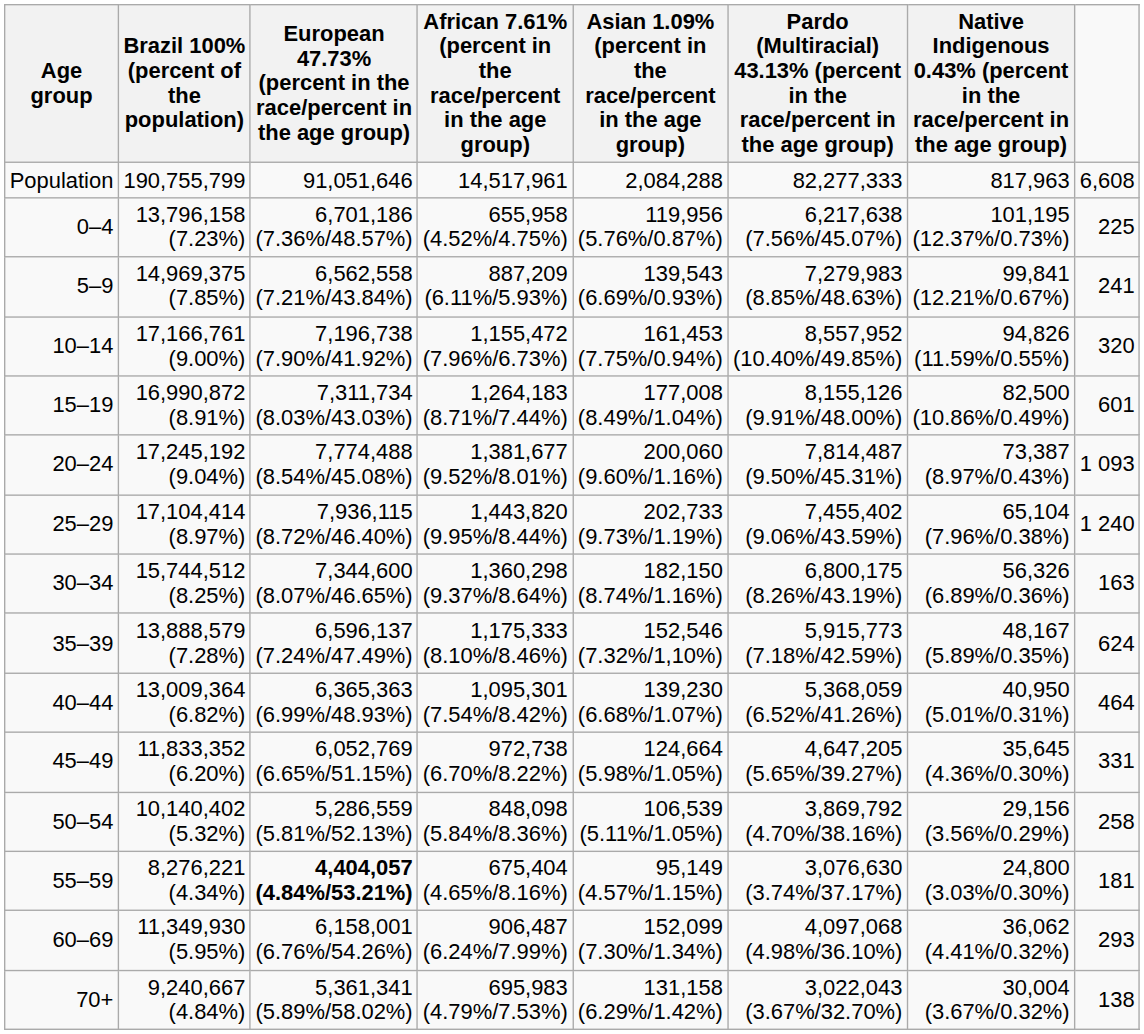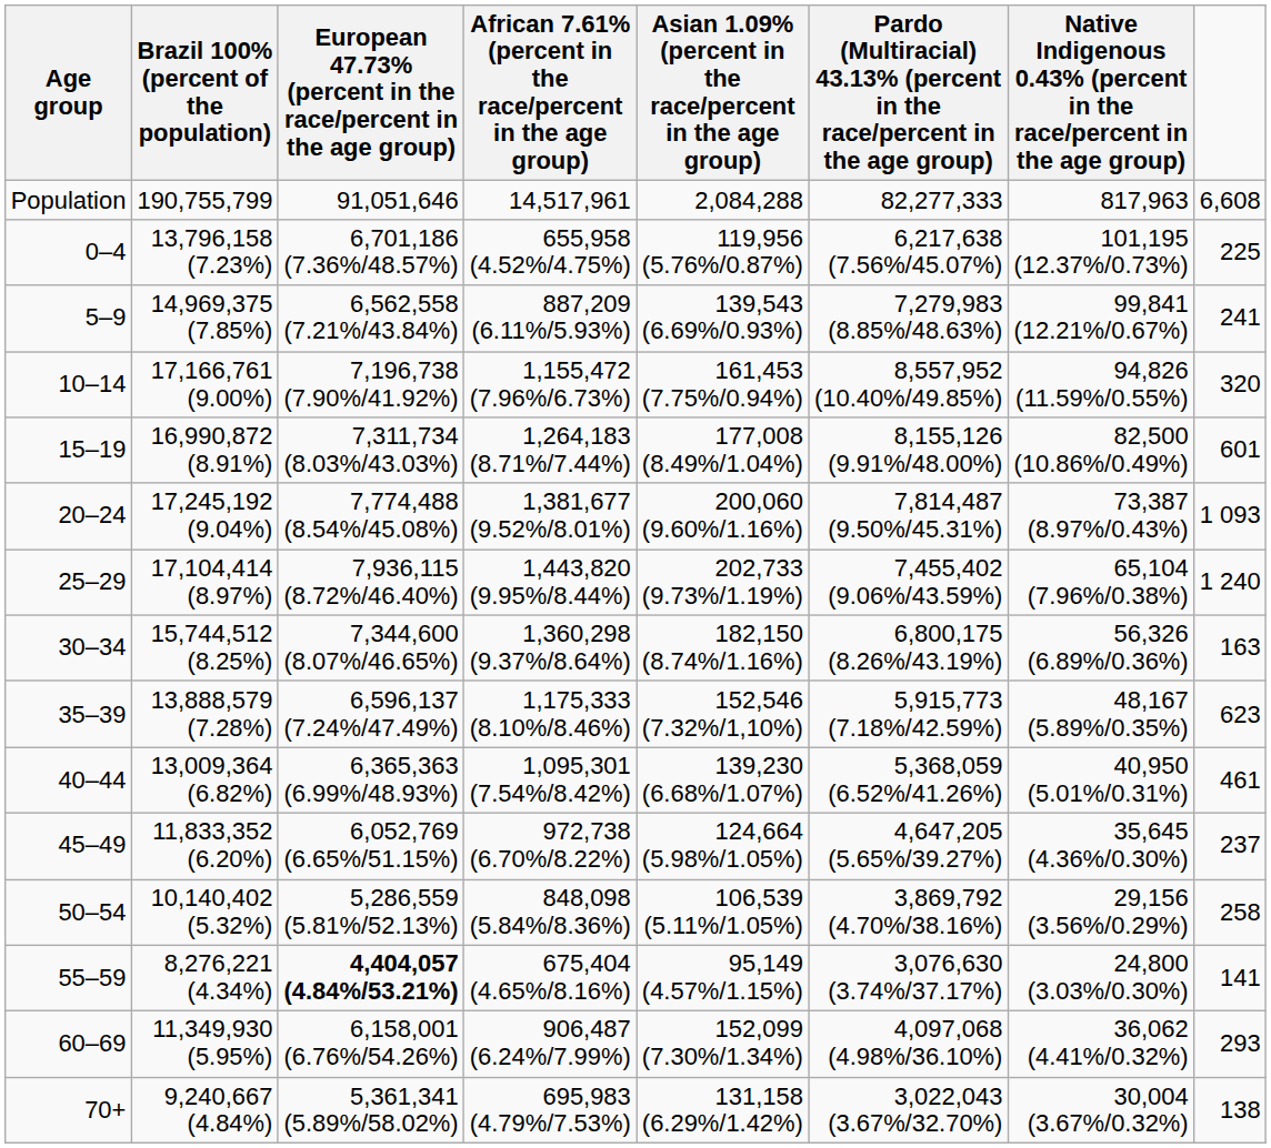35–39 | column 8: 624 -> 623
40–44 | column 8: 464 -> 461
45–49 | column 8: 331 -> 237
55–59 | column 8: 181 -> 141
